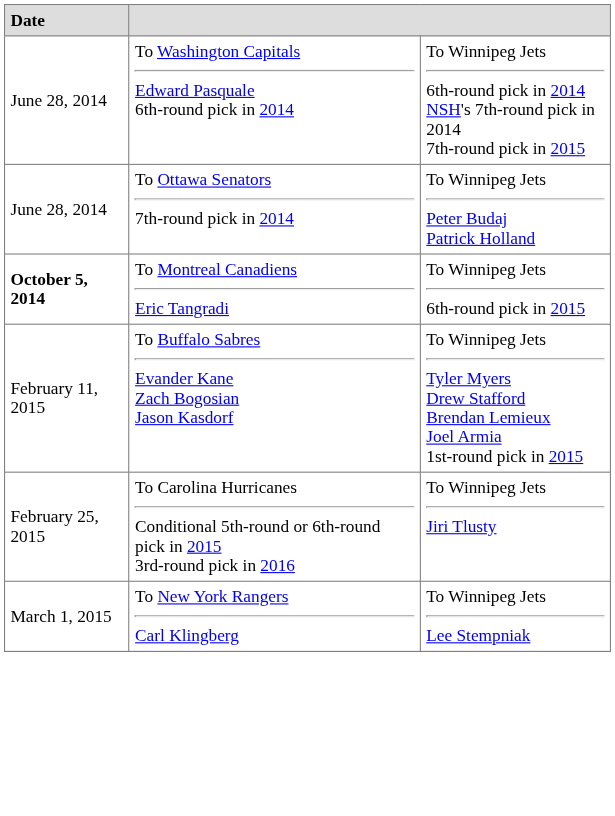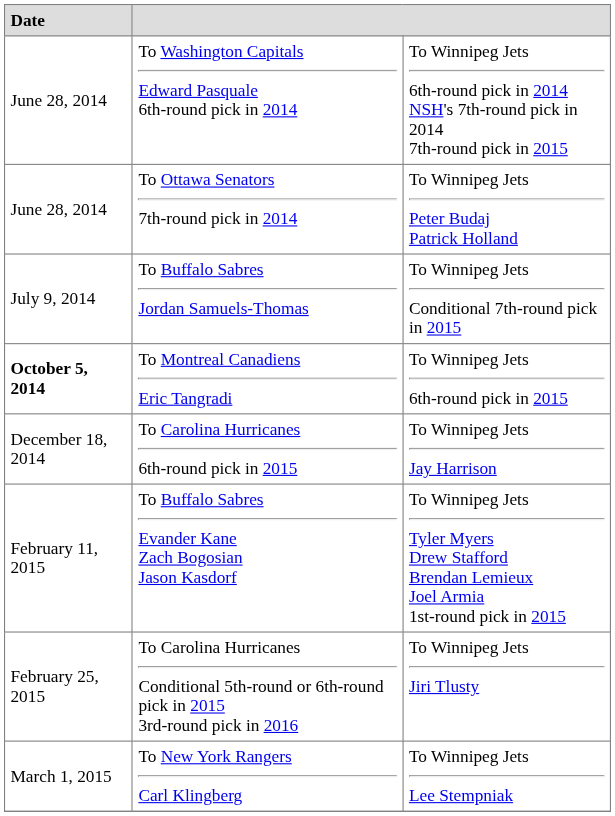+ row: July 9, 2014 | To Buffalo Sabres Jordan Samuels-Thomas | To Winnipeg Jets Conditional 7th-round pick in 2015
+ row: December 18, 2014 | To Carolina Hurricanes 6th-round pick in 2015 | To Winnipeg Jets Jay Harrison
